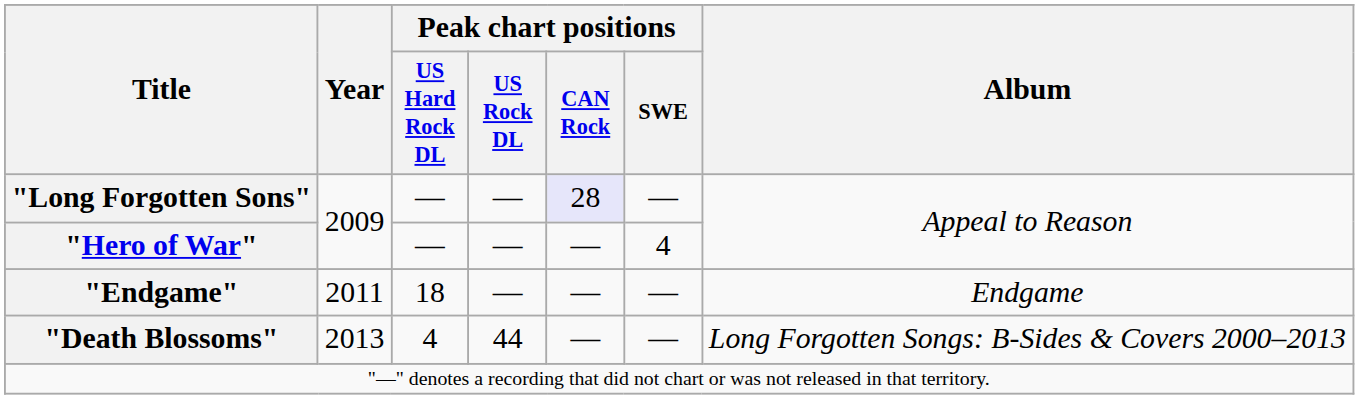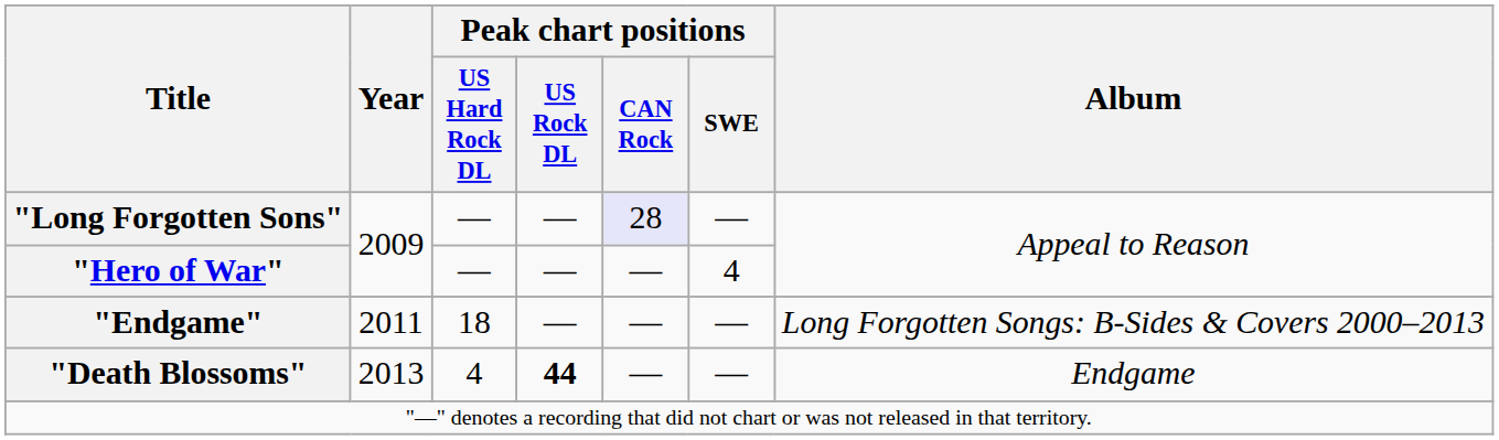"Endgame" | Album: Endgame -> Long Forgotten Songs: B-Sides & Covers 2000–2013
"Death Blossoms" | Peak chart positions / US Rock DL: normal -> bold
"Death Blossoms" | Album: Long Forgotten Songs: B-Sides & Covers 2000–2013 -> Endgame
